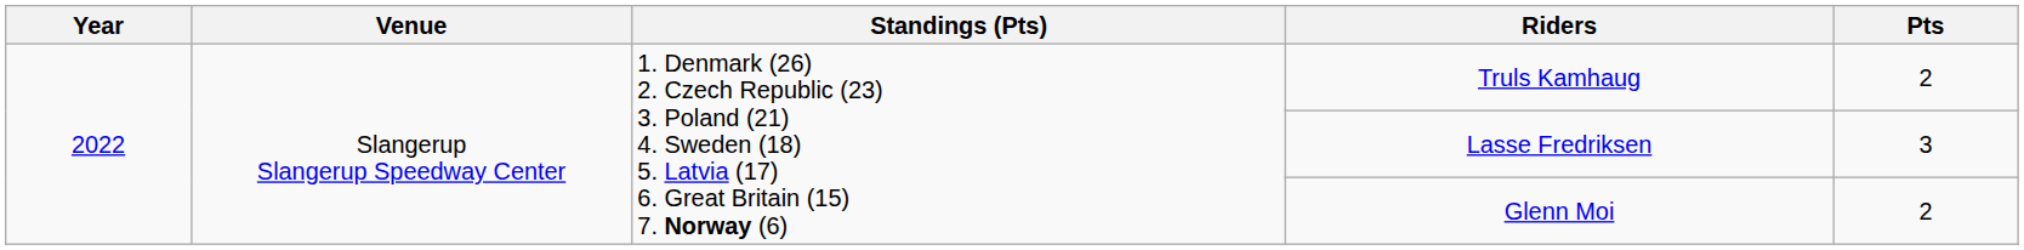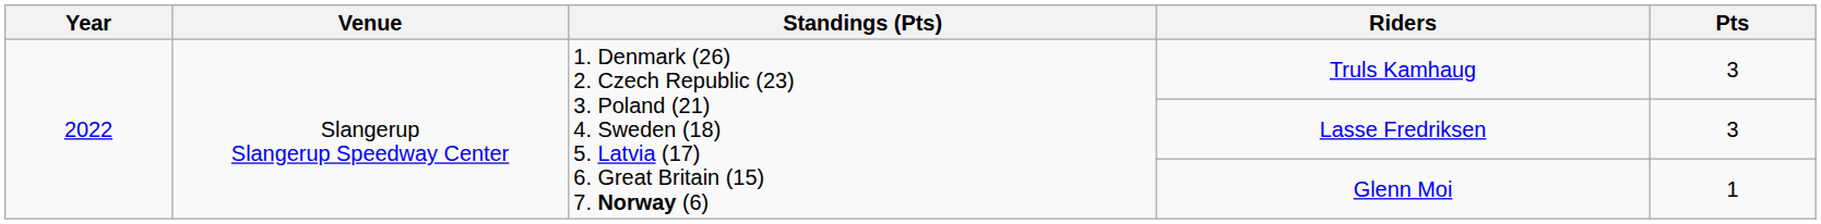Truls Kamhaug | Pts: 2 -> 3
Glenn Moi | Pts: 2 -> 1
